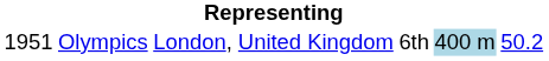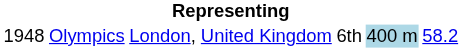Olympics | column 1: 1951 -> 1948
Olympics | column 6: 50.2 -> 58.2
